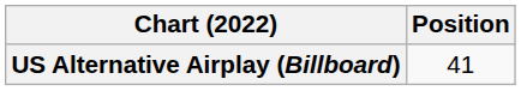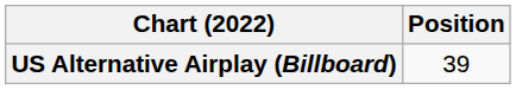US Alternative Airplay (Billboard) | Position: 41 -> 39
